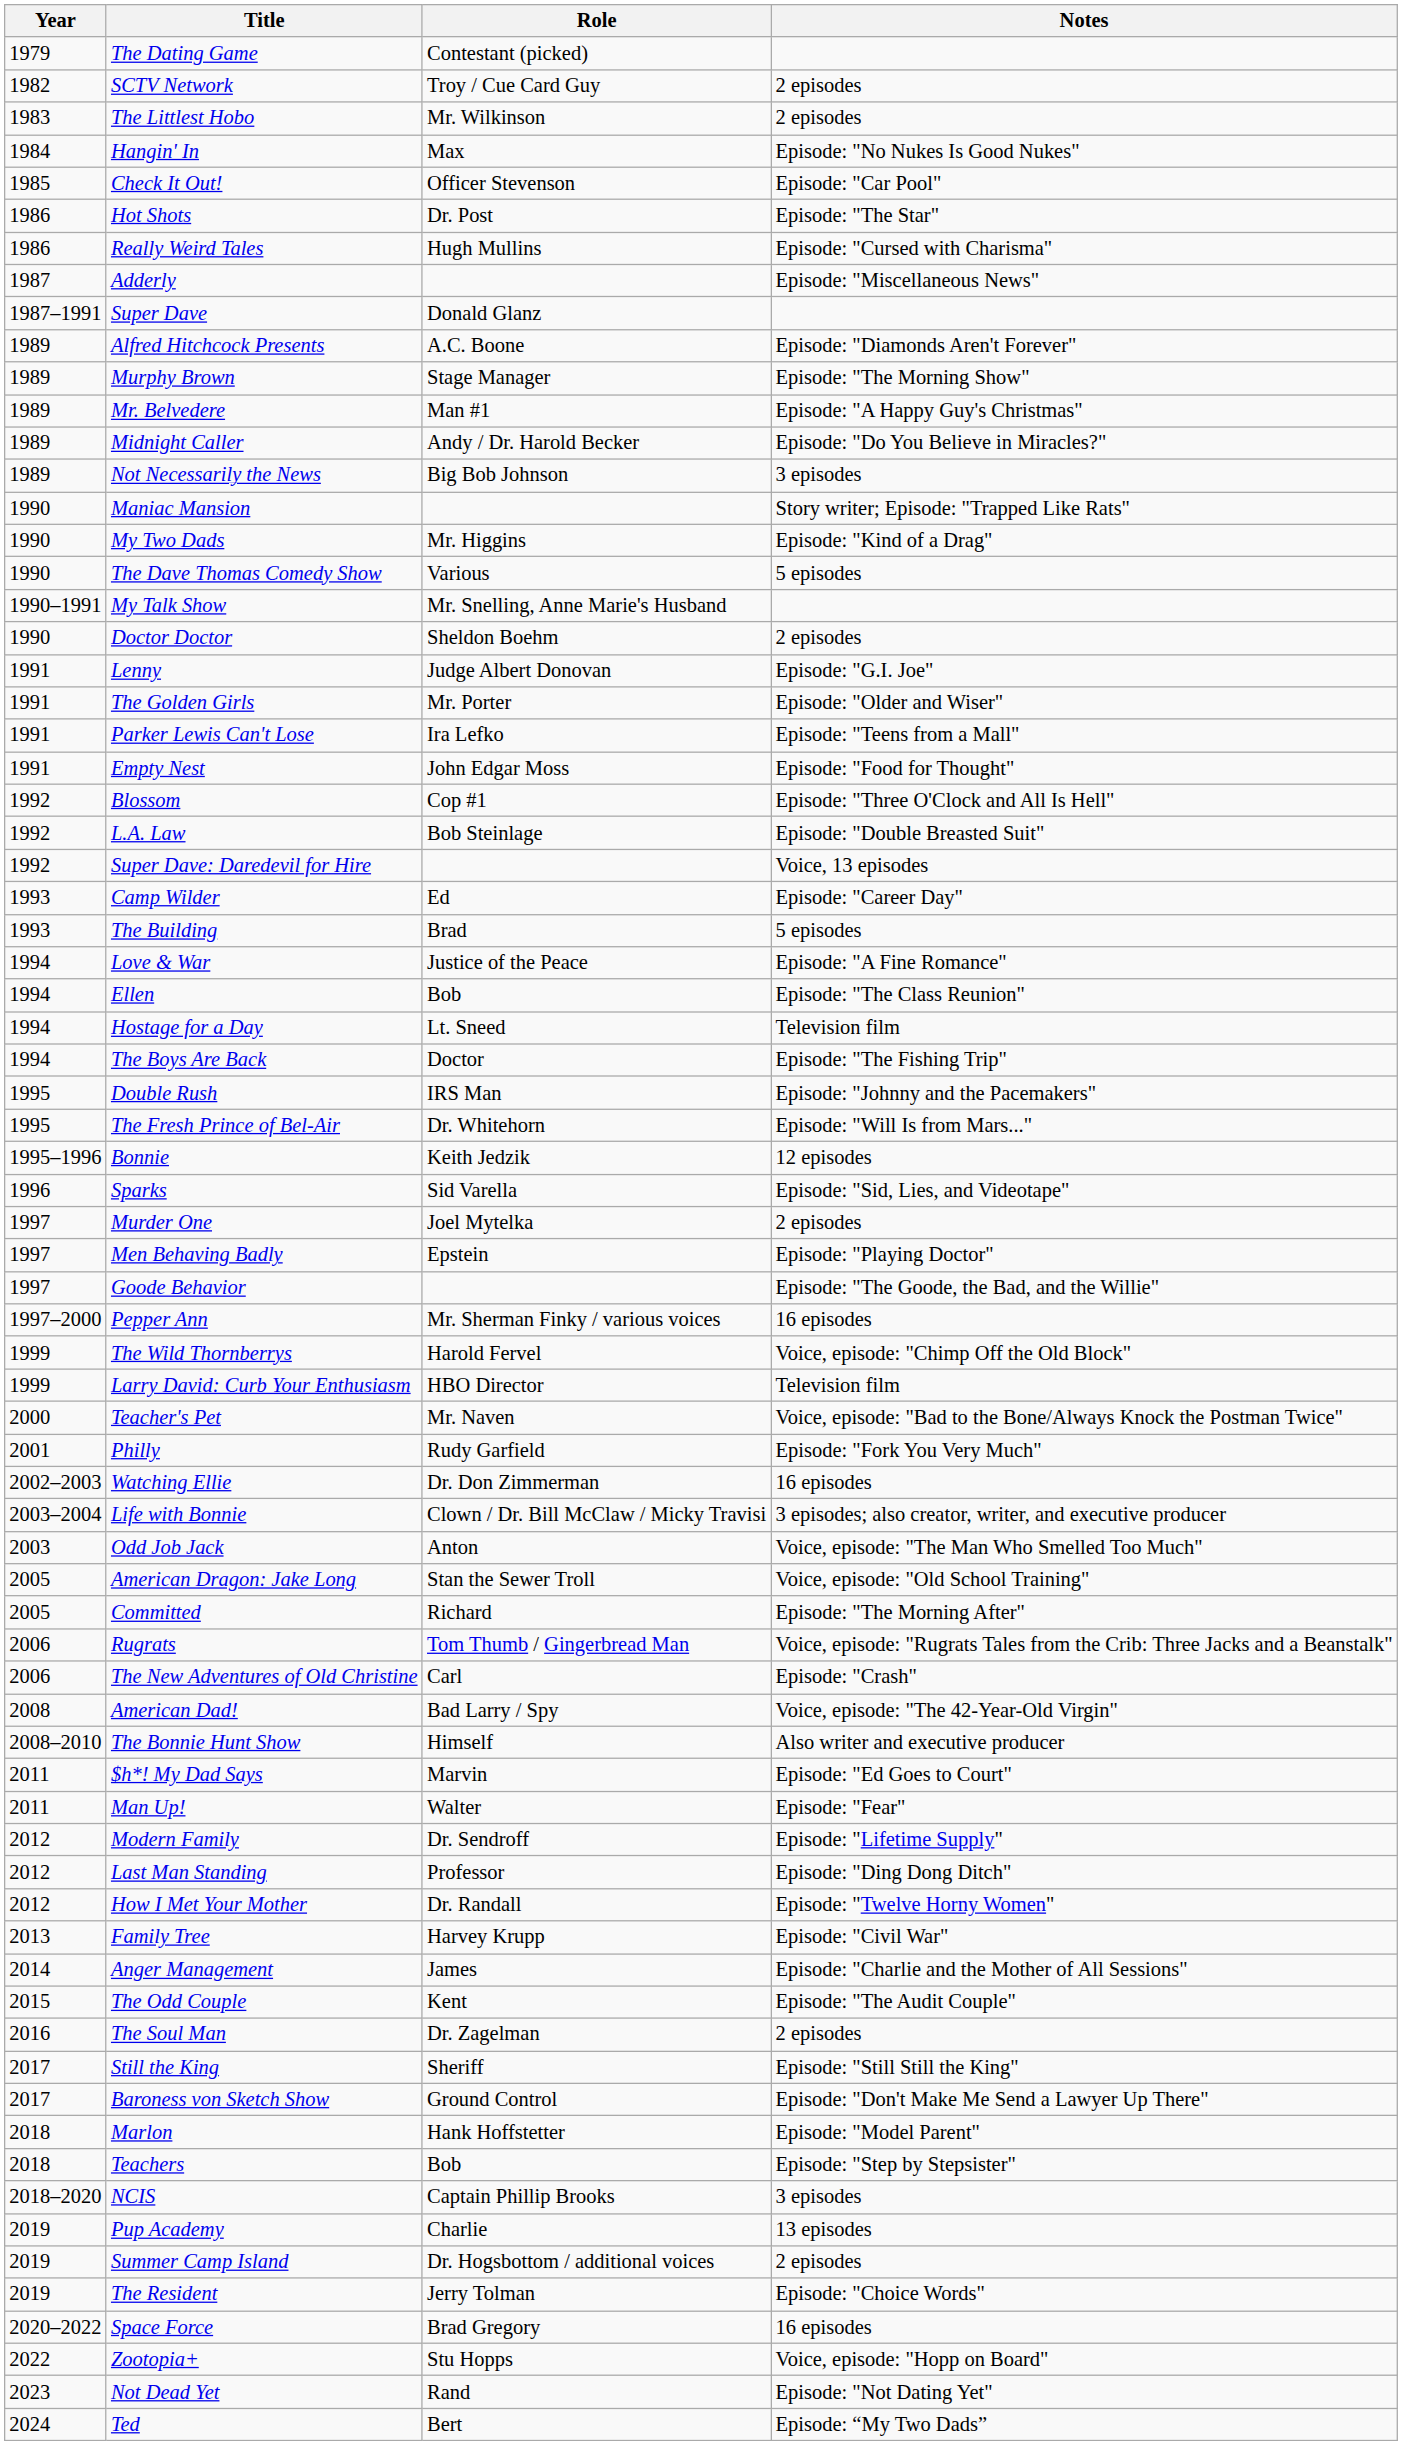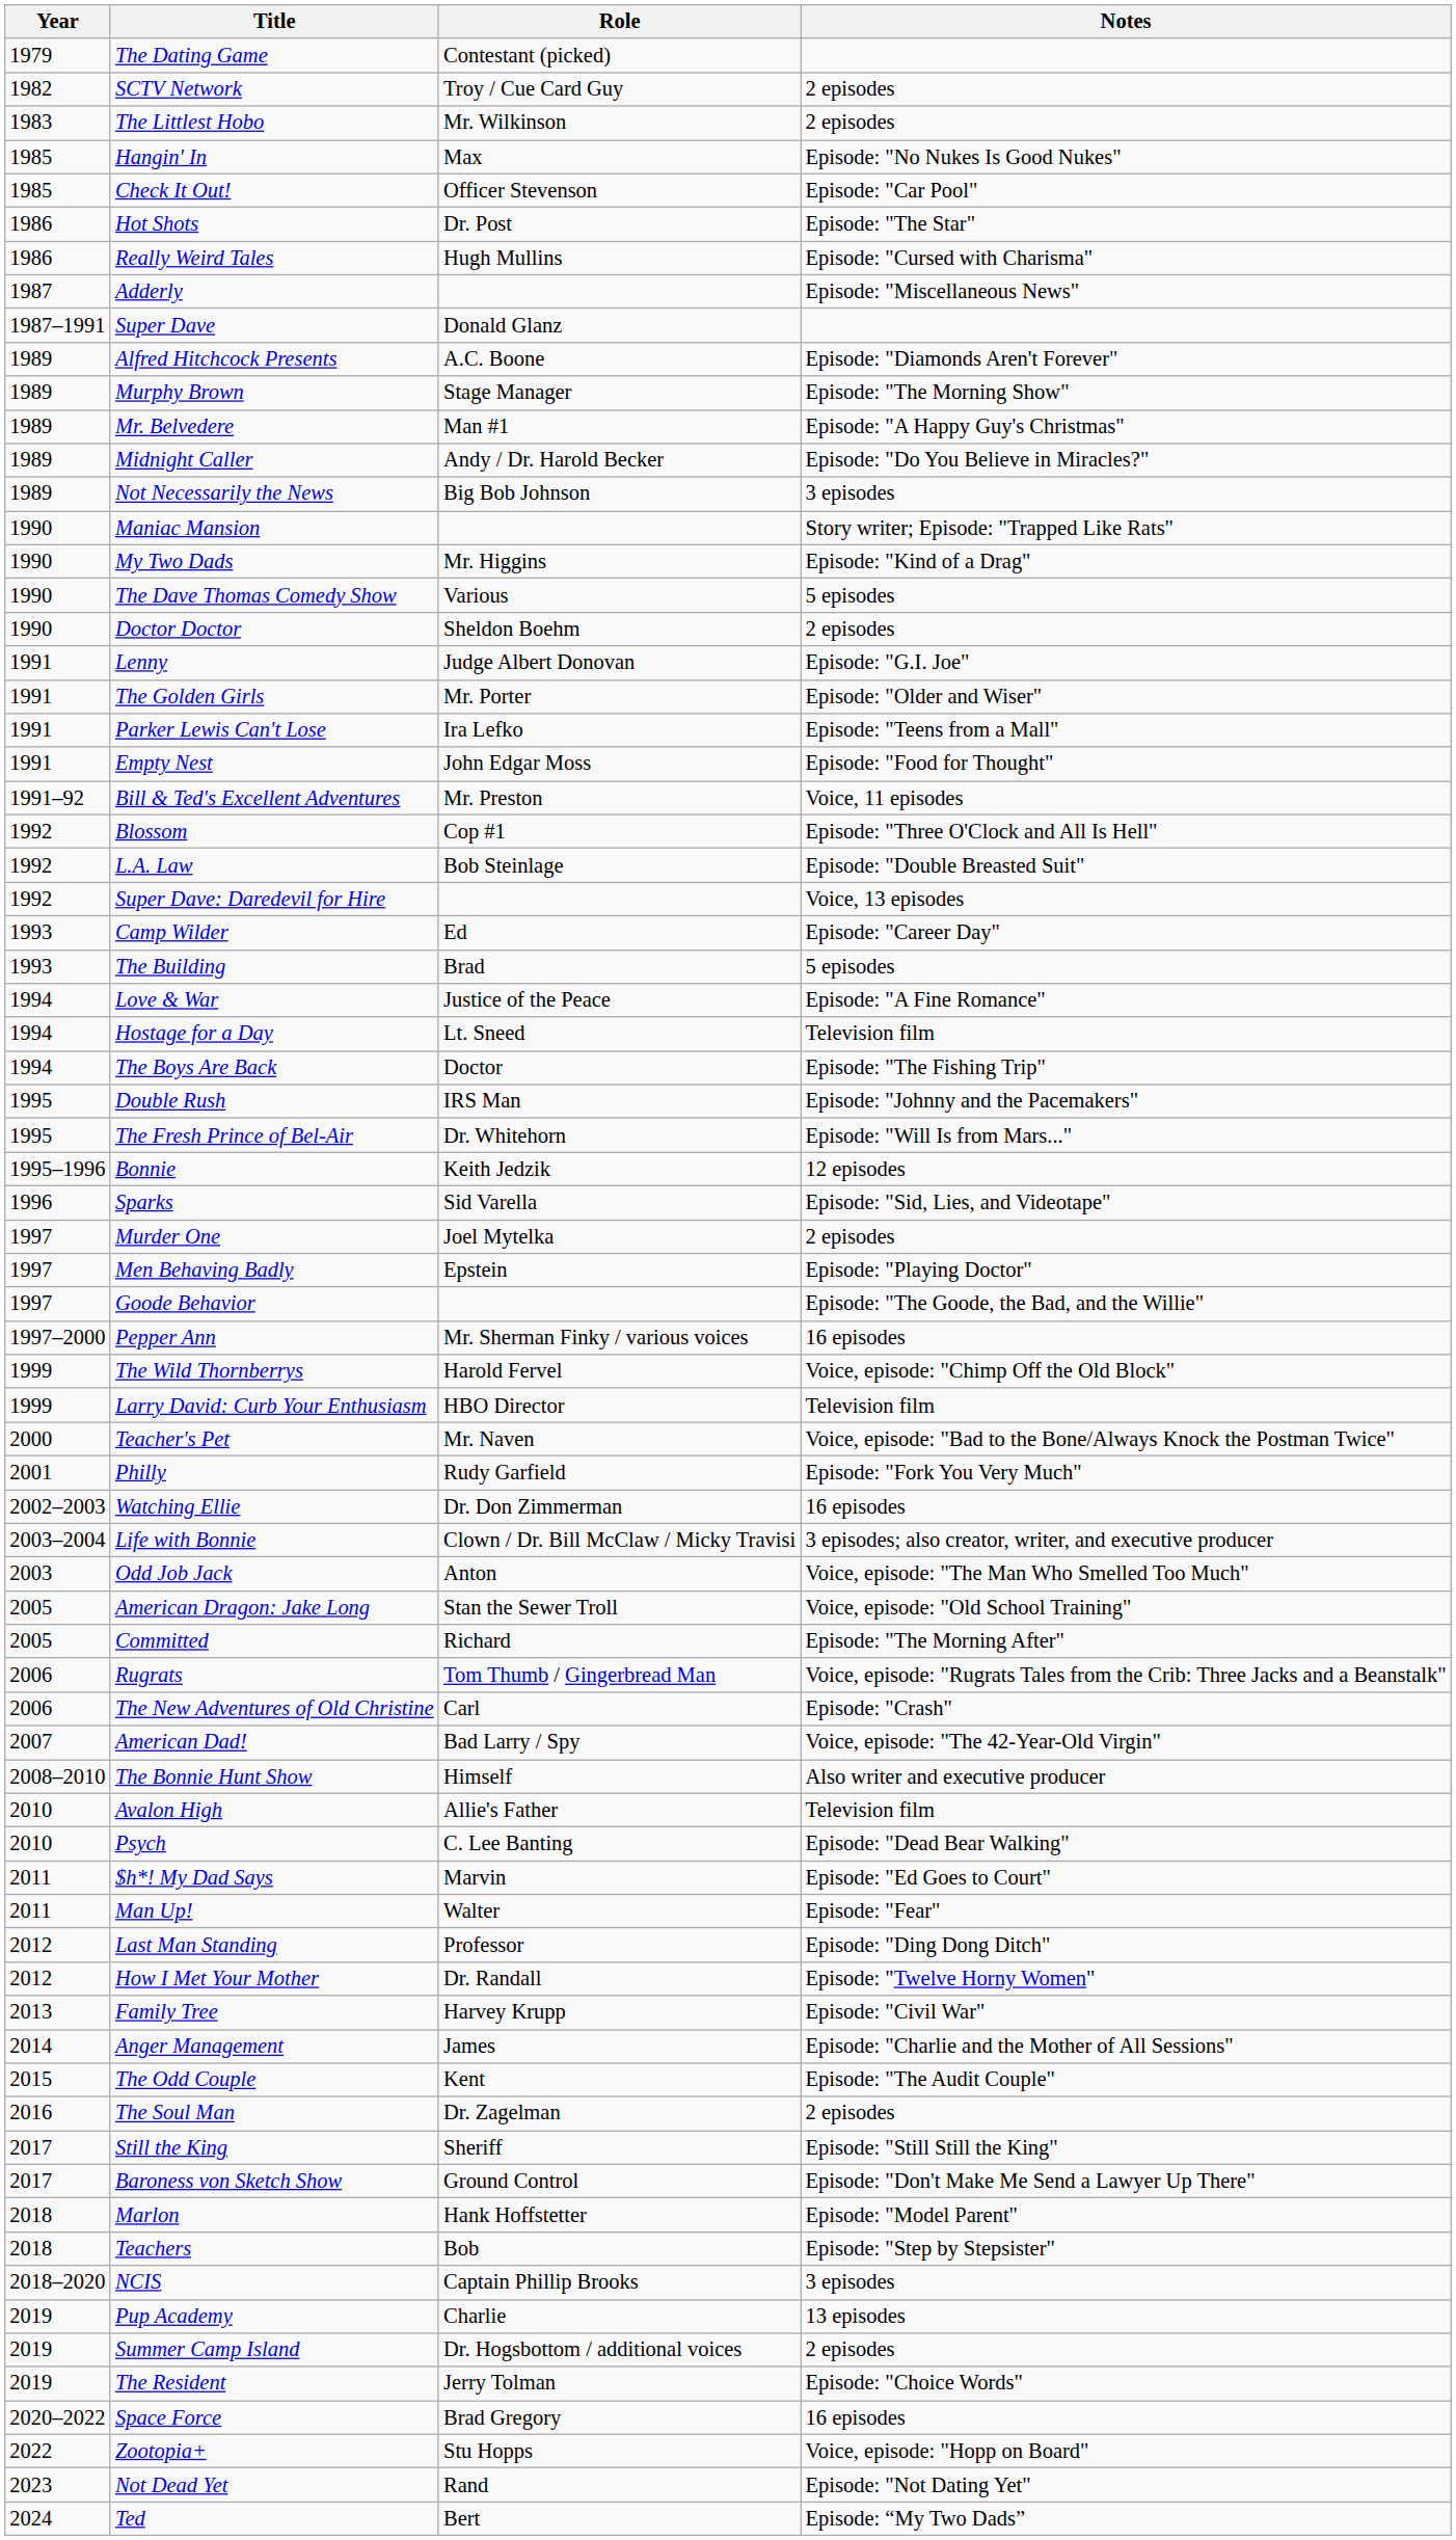Hangin' In | Year: 1984 -> 1985
- row: 1990–1991 | My Talk Show | Mr. Snelling, Anne Marie's Husband
+ row: 1991–92 | Bill & Ted's Excellent Adventures | Mr. Preston | Voice, 11 episodes
- row: 1994 | Ellen | Bob | Episode: "The Class Reunion"
American Dad! | Year: 2008 -> 2007
+ row: 2010 | Avalon High | Allie's Father | Television film
+ row: 2010 | Psych | C. Lee Banting | Episode: "Dead Bear Walking"
- row: 2012 | Modern Family | Dr. Sendroff | Episode: "Lifetime Supply"
